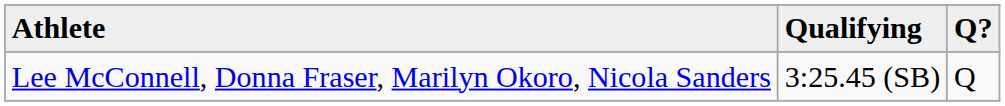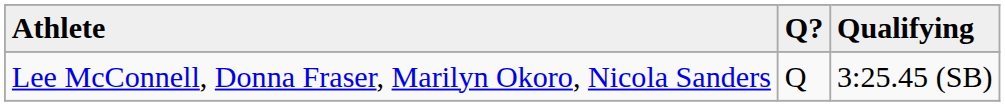columns swapped: Qualifying <-> Q?
